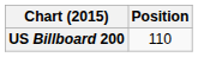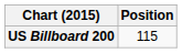US Billboard 200 | Position: 110 -> 115
